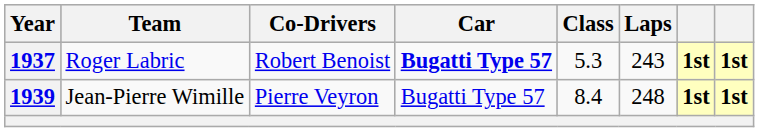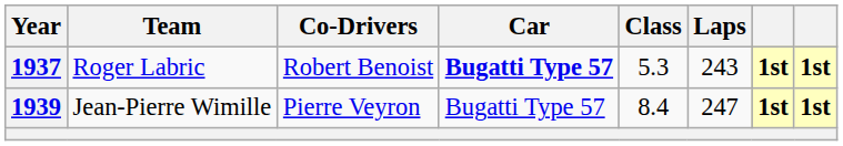1939 | Laps: 248 -> 247
